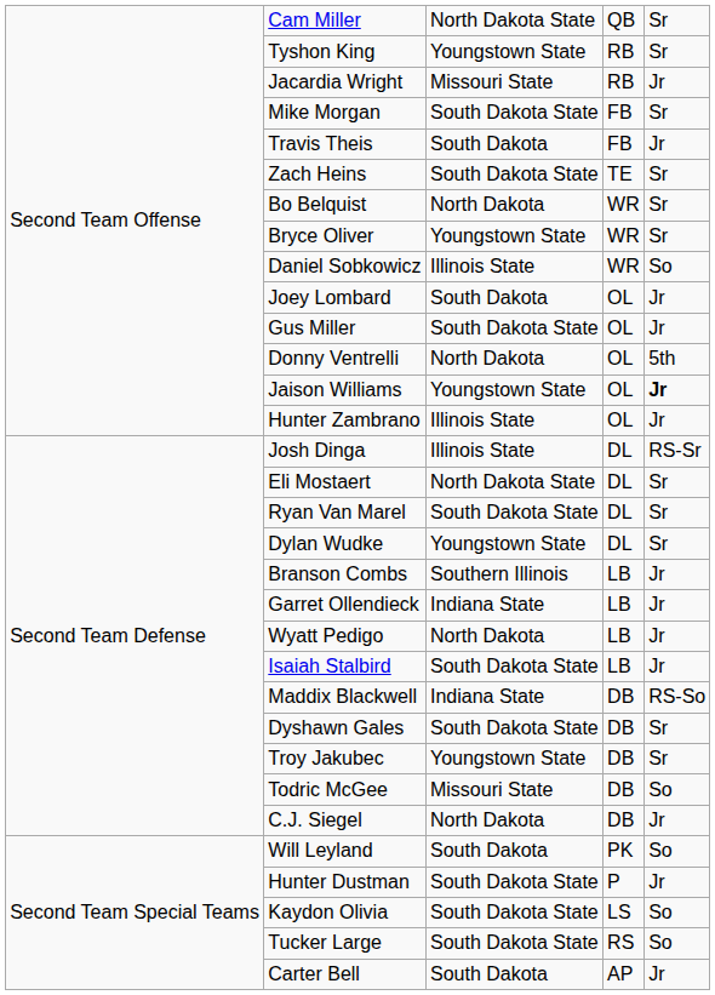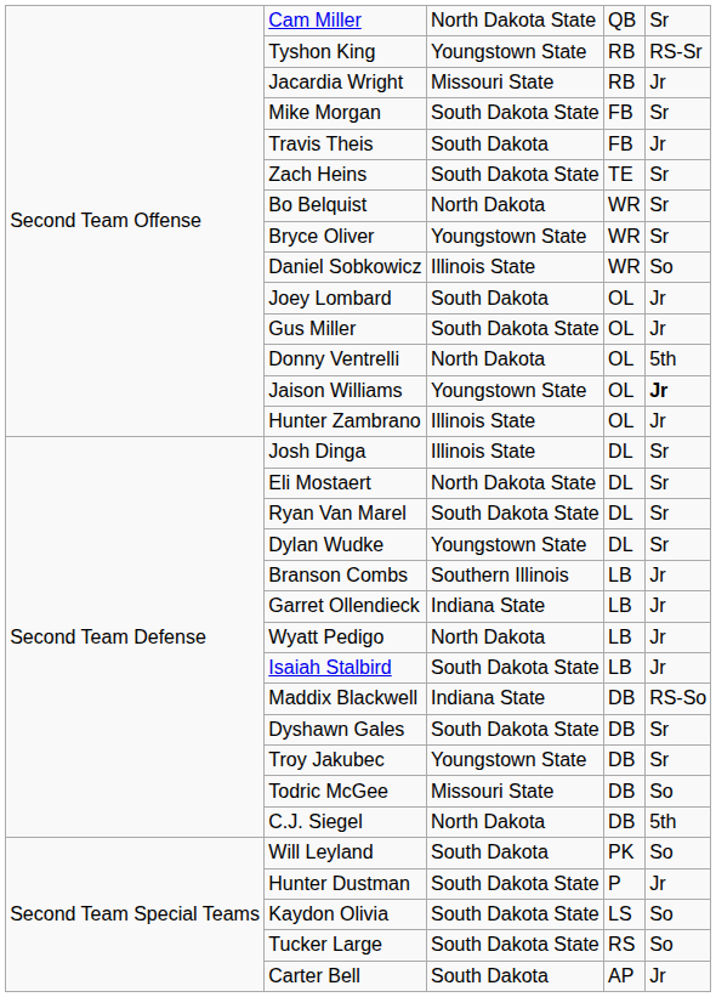Tyshon King | column 5: Sr -> RS-Sr
Josh Dinga | column 5: RS-Sr -> Sr
C.J. Siegel | column 5: Jr -> 5th
